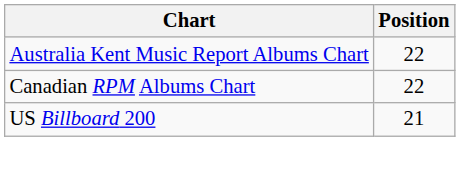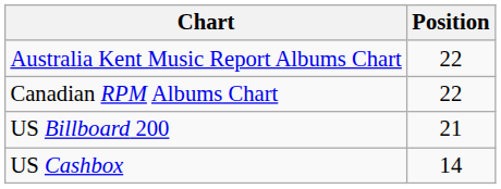+ row: US Cashbox | 14
